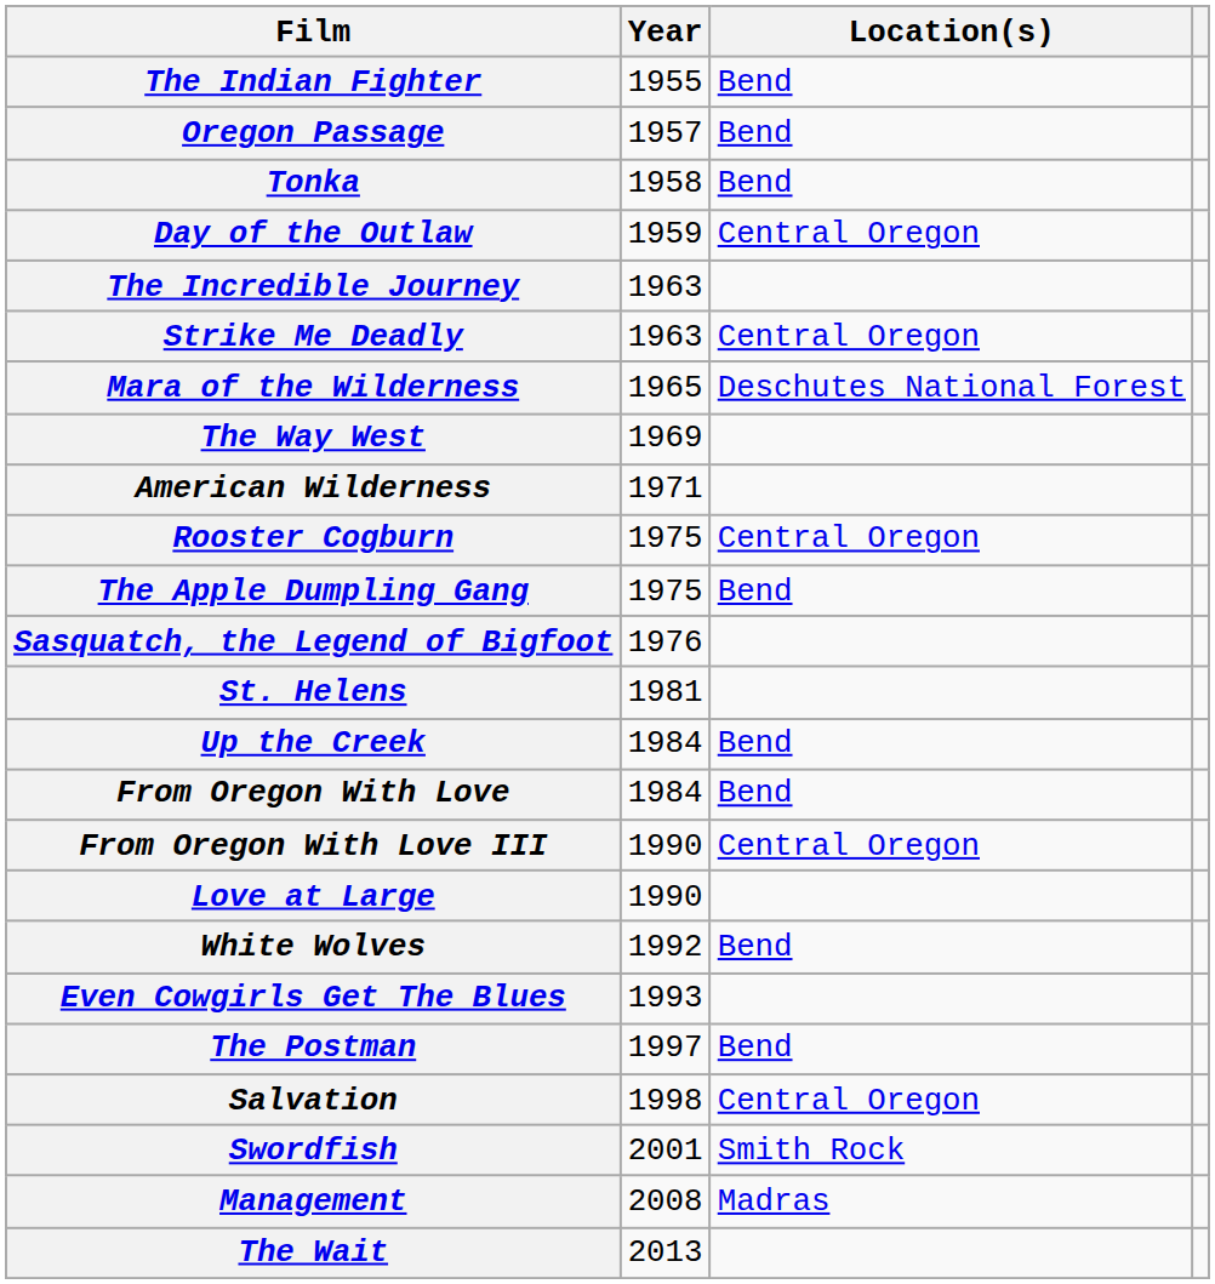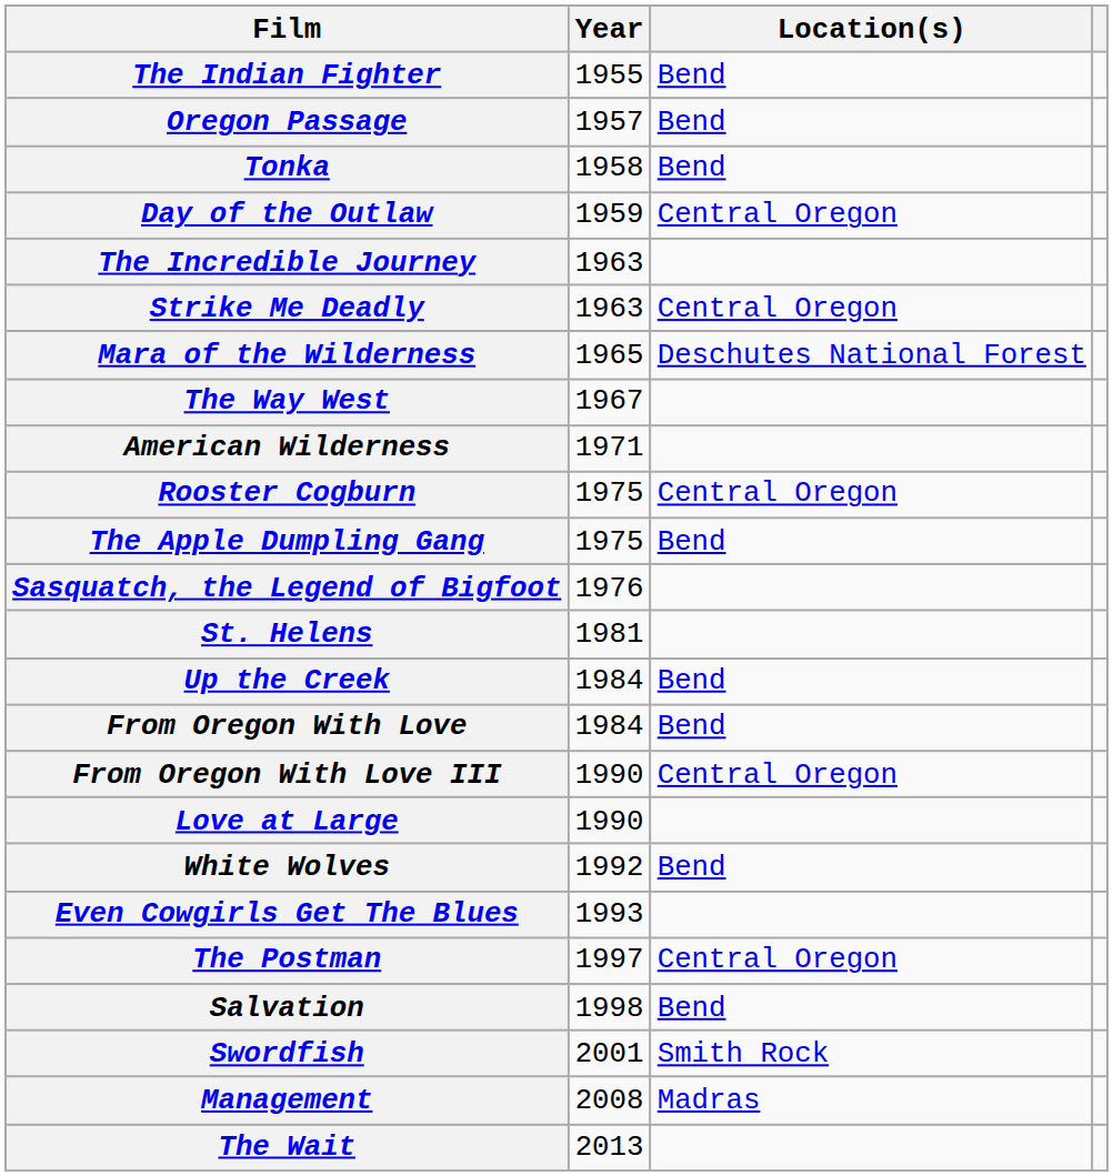The Way West | Year: 1969 -> 1967
The Postman | Location(s): Bend -> Central Oregon
Salvation | Location(s): Central Oregon -> Bend
